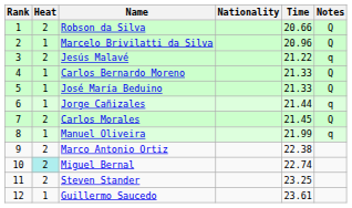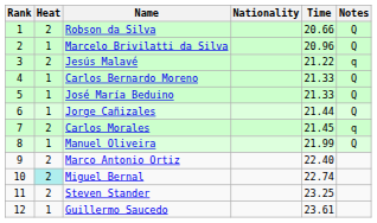Jorge Cañizales | Notes: q -> Q
Carlos Morales | Notes: Q -> q
Manuel Oliveira | Notes: q -> Q
Marco Antonio Ortiz | Time: 22.38 -> 22.40
